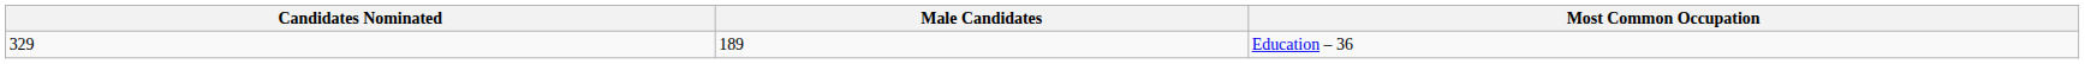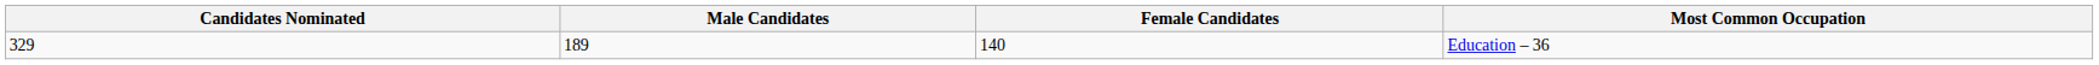+ column: Female Candidates | 140
